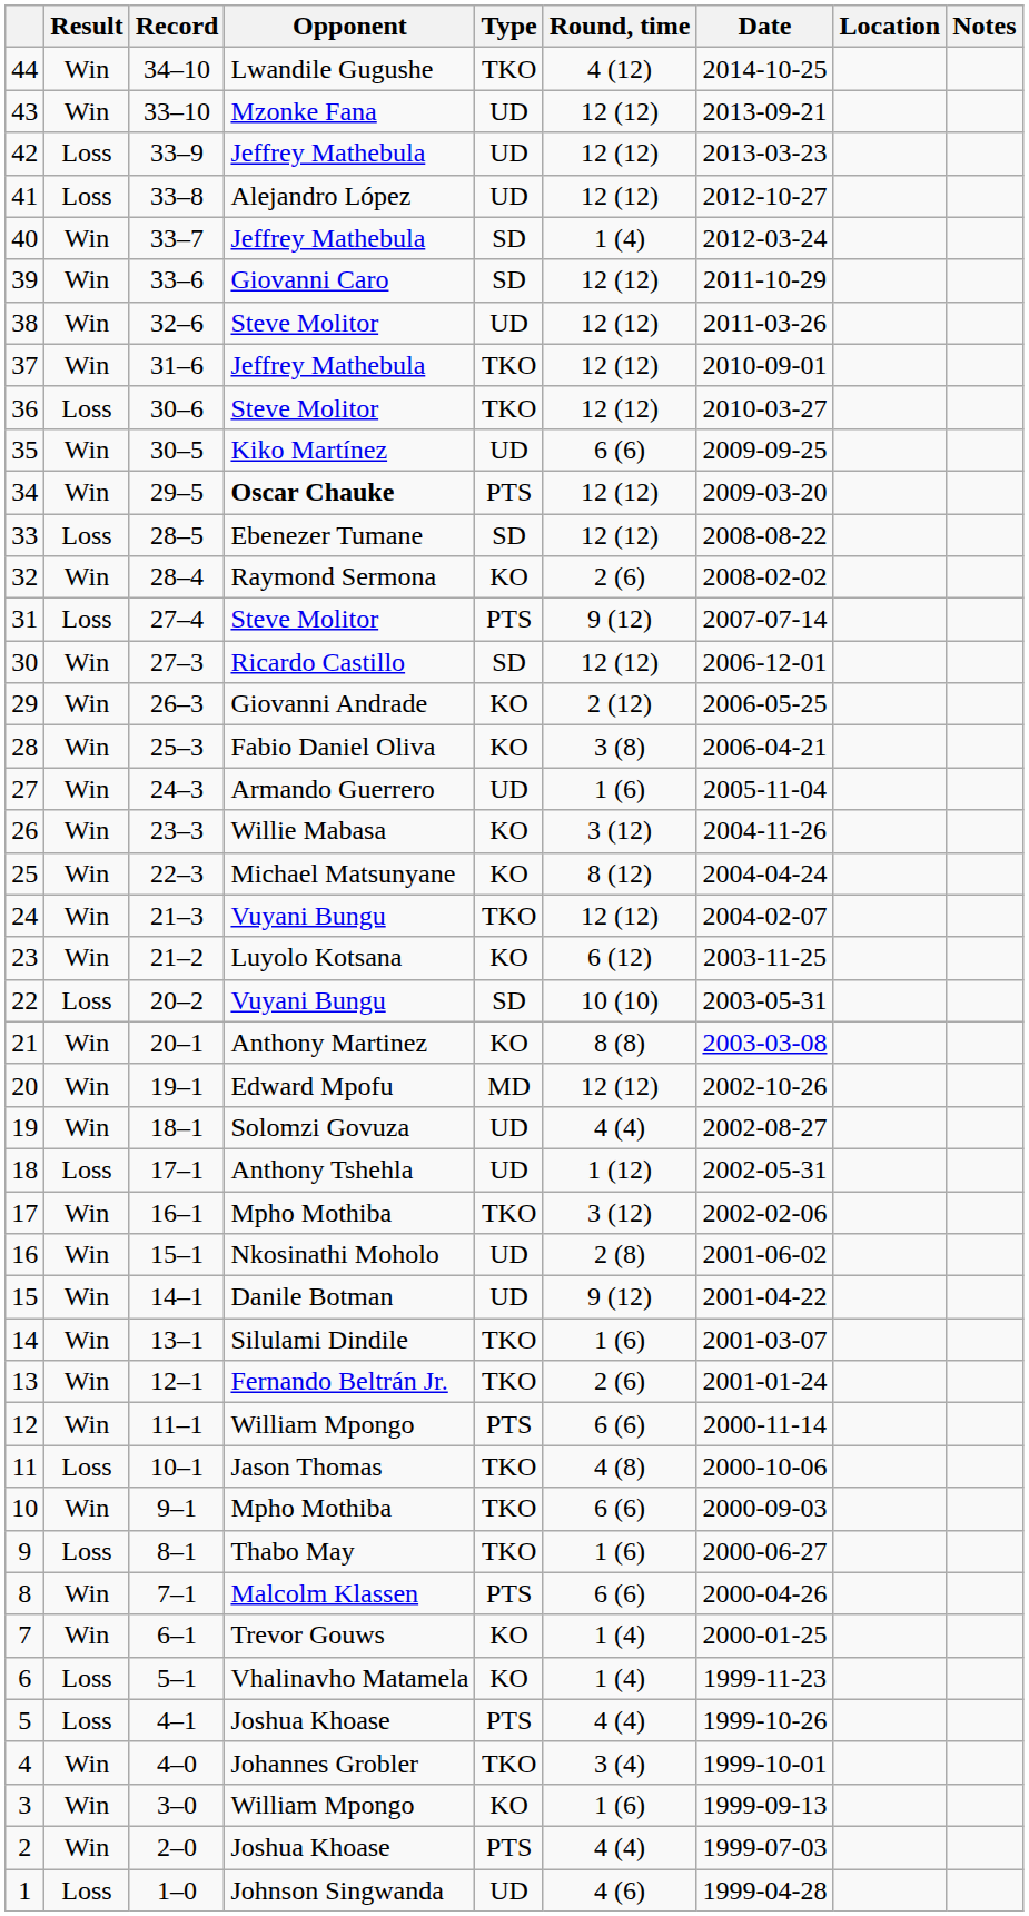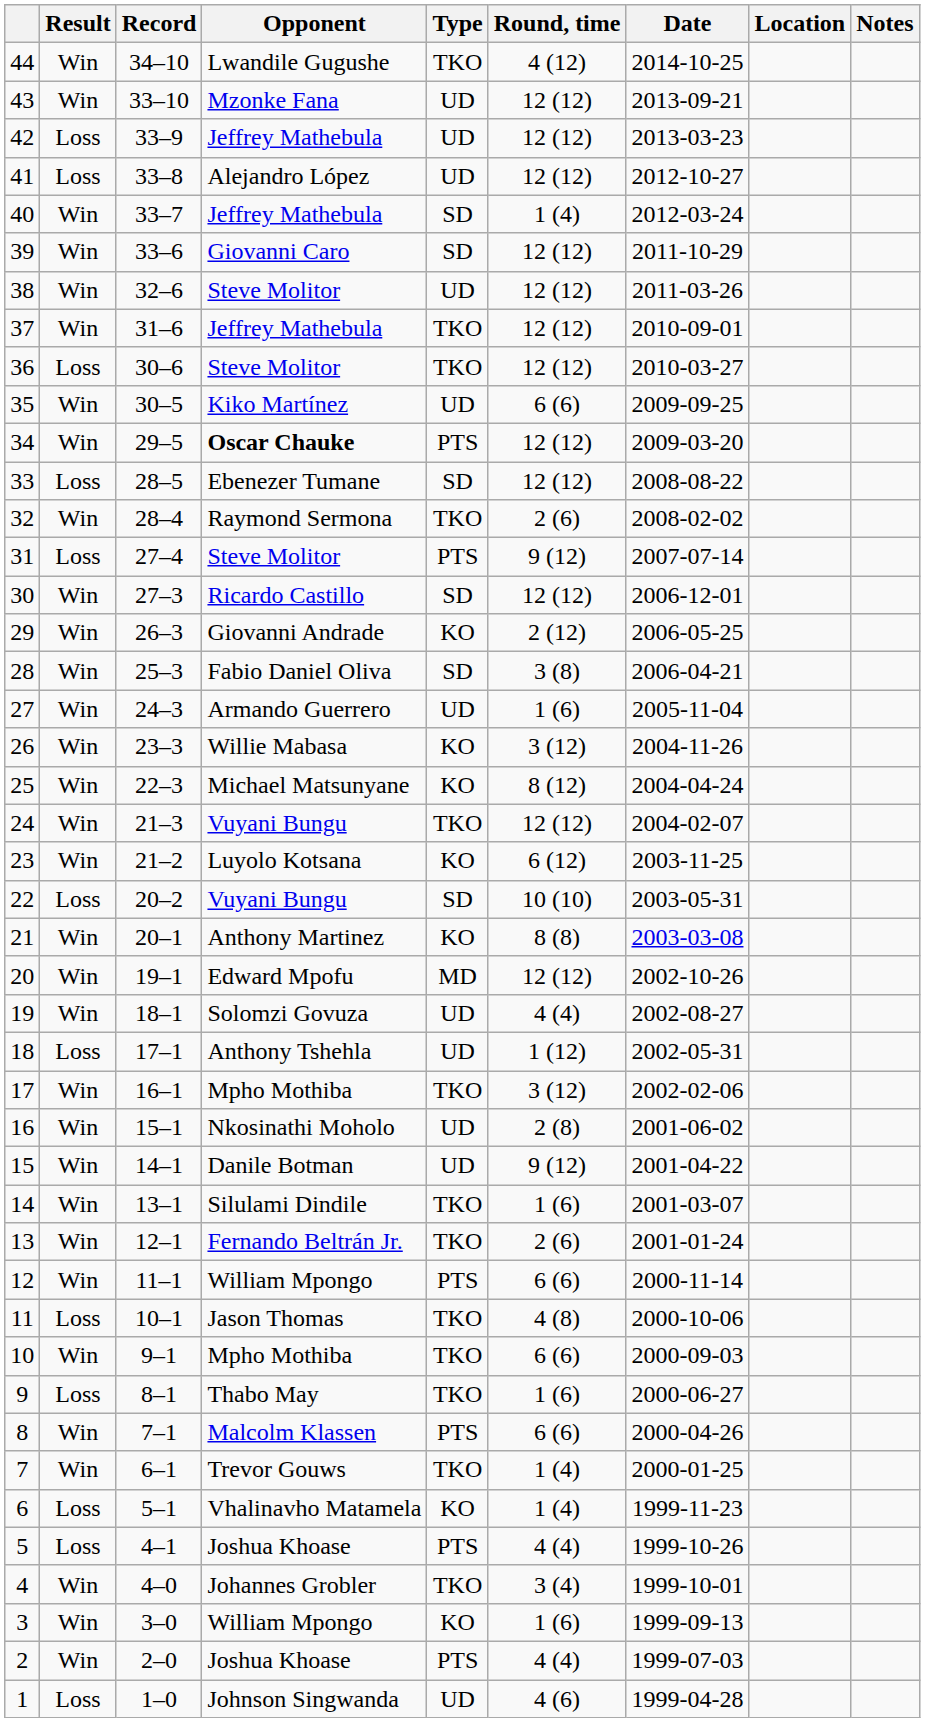32 | Type: KO -> TKO
28 | Type: KO -> SD
7 | Type: KO -> TKO
